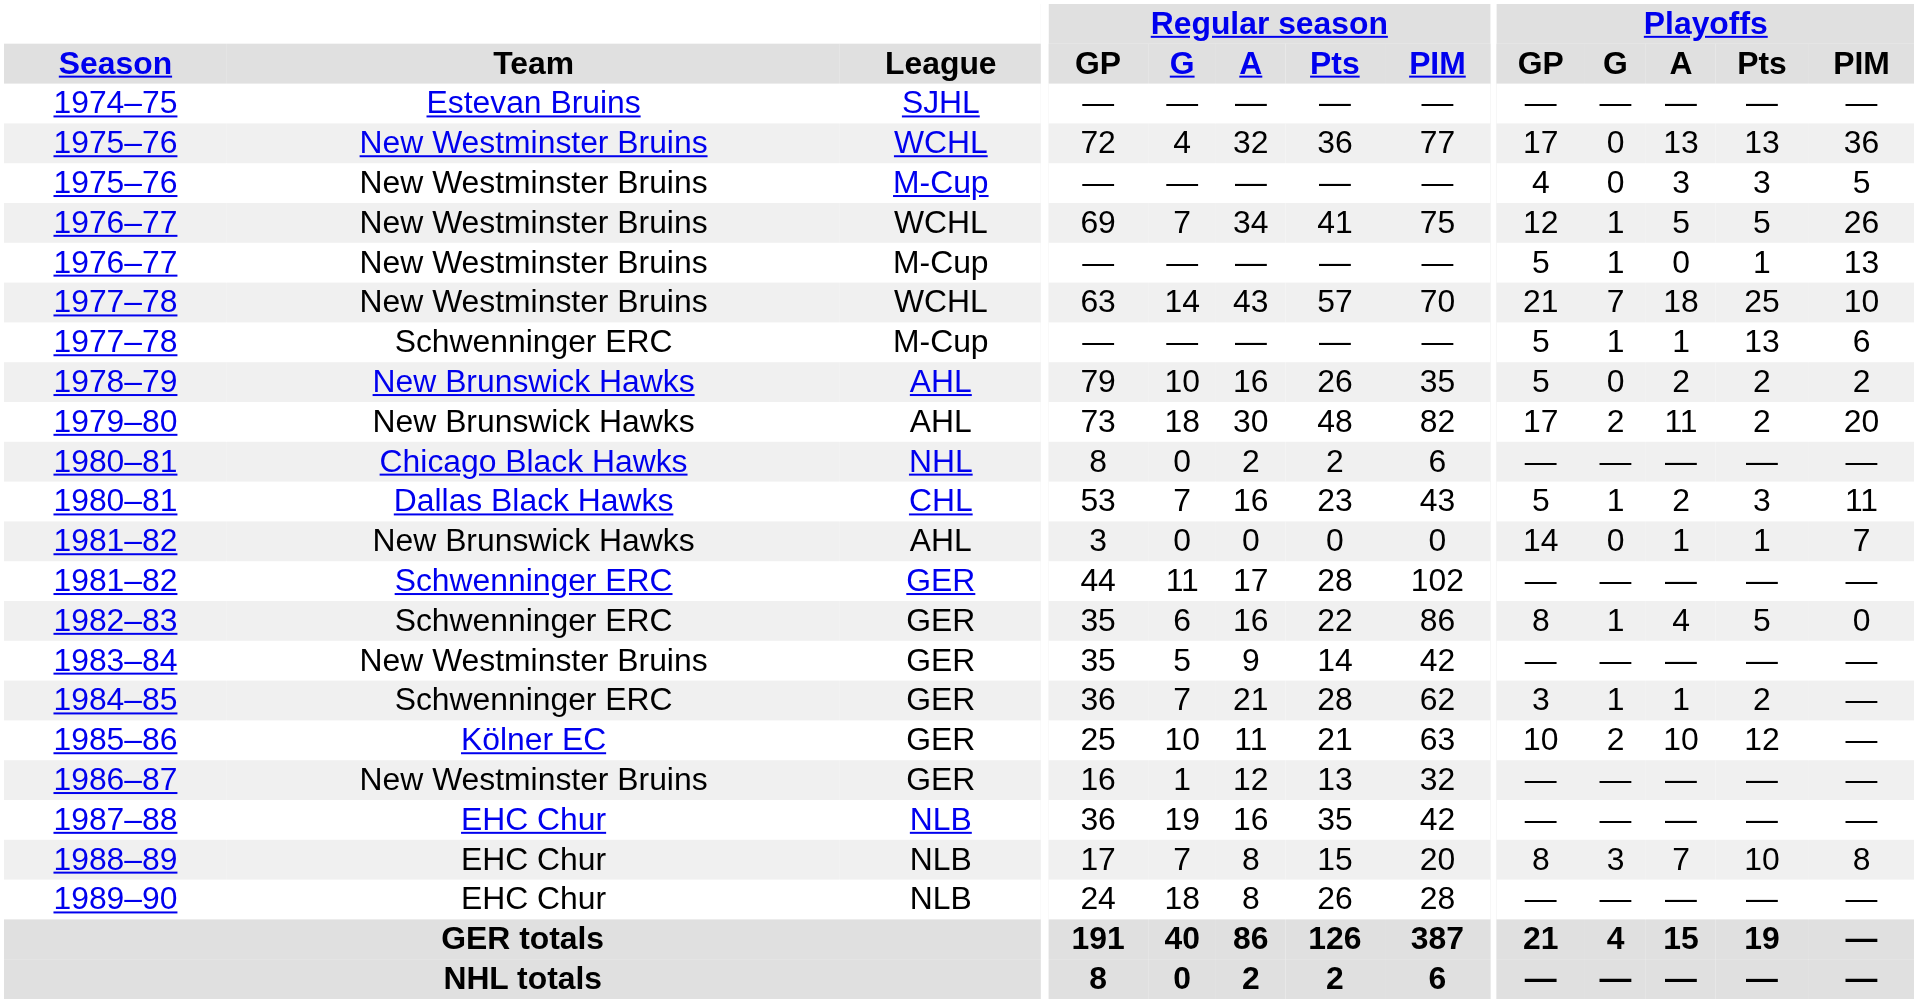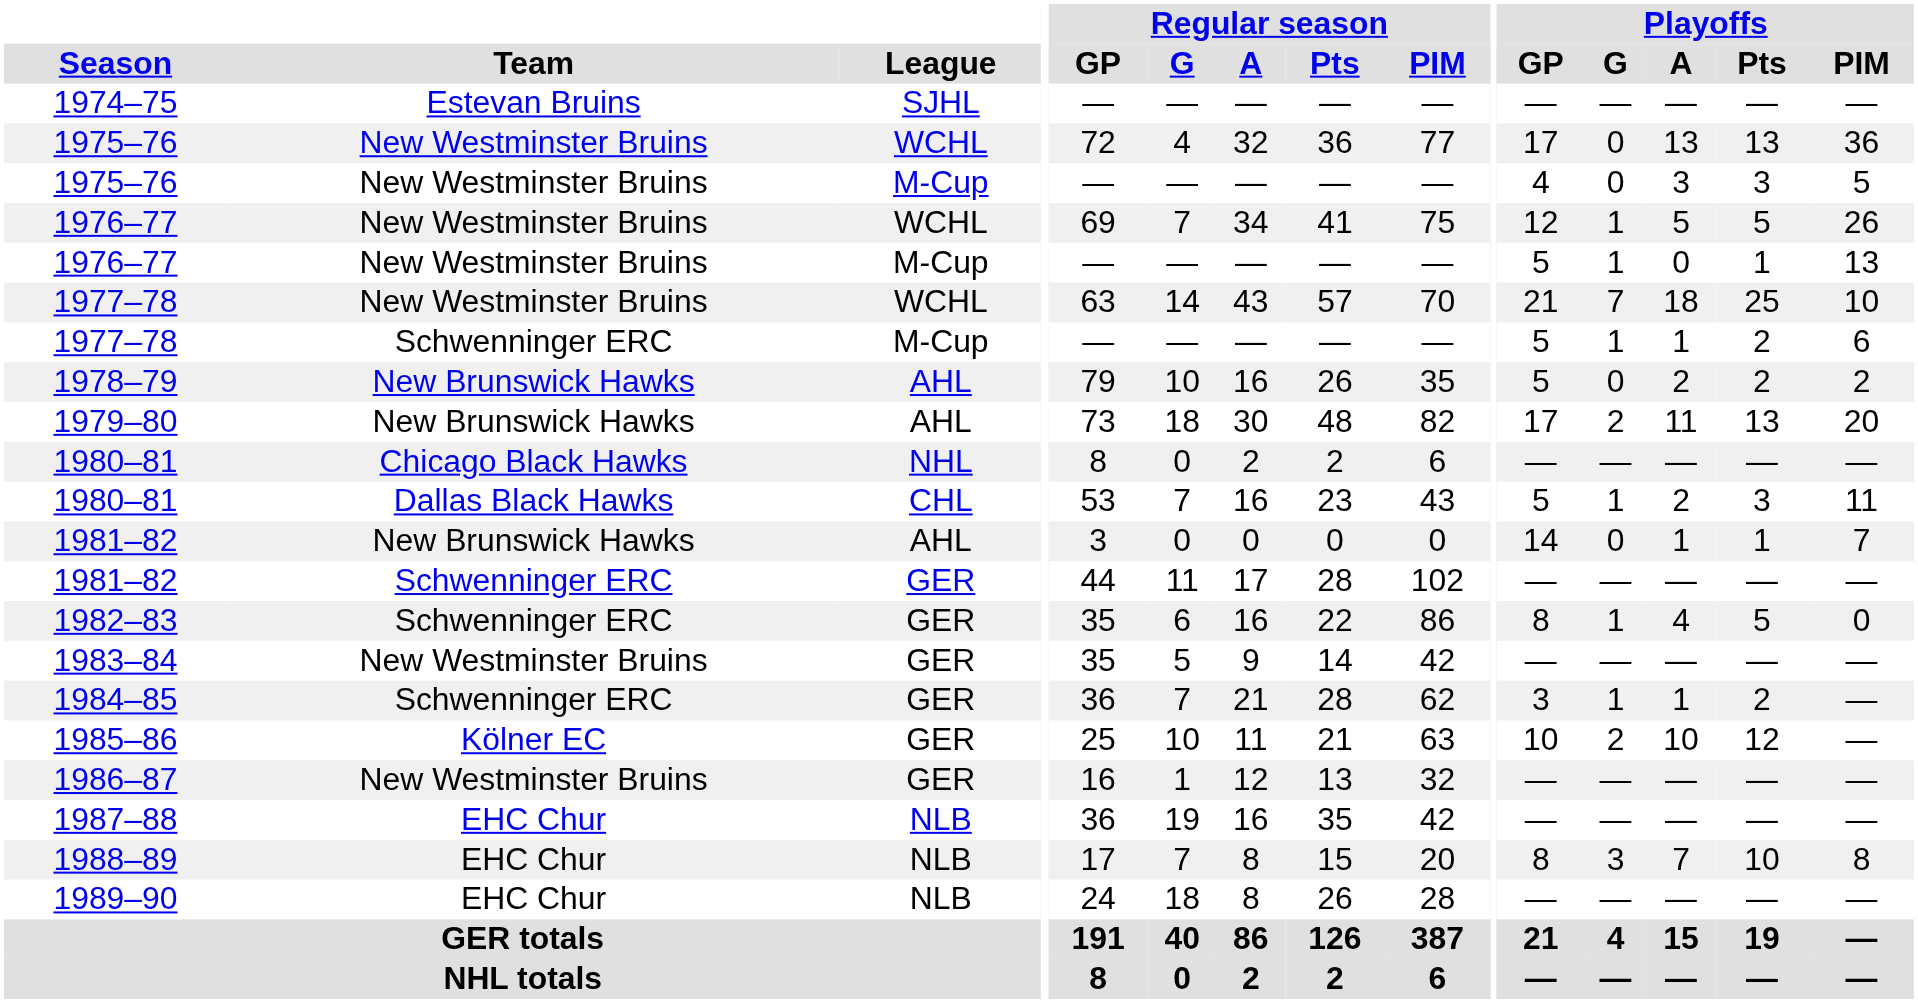1977–78 / M-Cup | Playoffs / Pts: 13 -> 2
1979–80 | Playoffs / Pts: 2 -> 13
